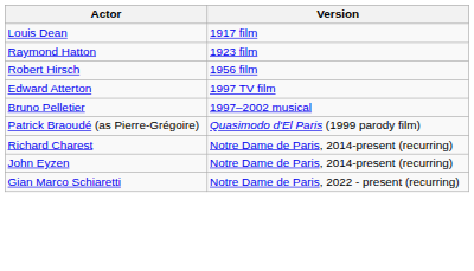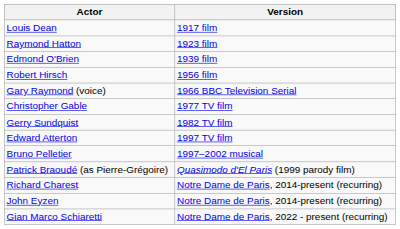+ row: Edmond O'Brien | 1939 film
+ row: Gary Raymond (voice) | 1966 BBC Television Serial
+ row: Christopher Gable | 1977 TV film
+ row: Gerry Sundquist | 1982 TV film
